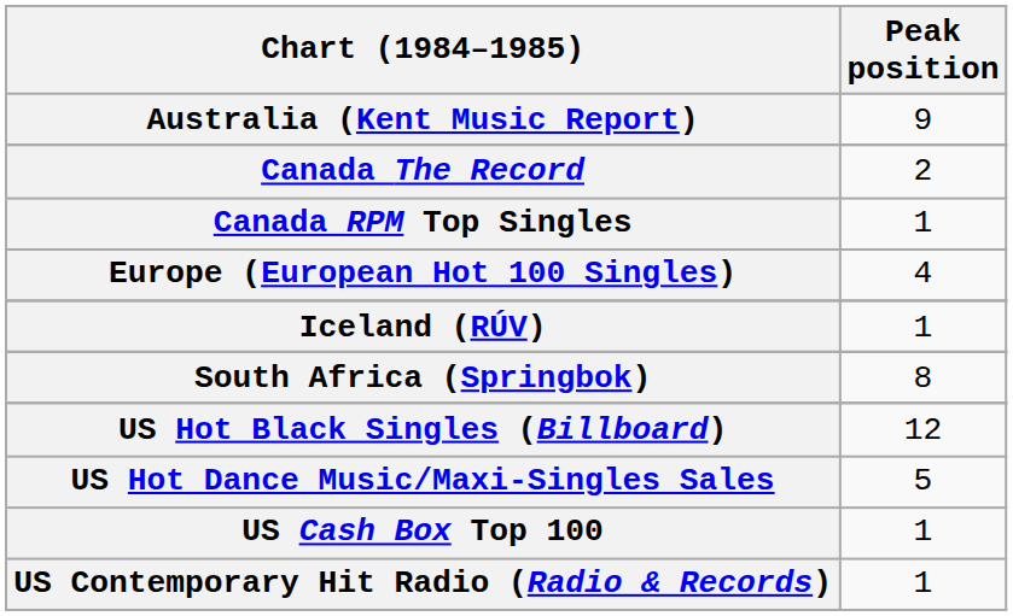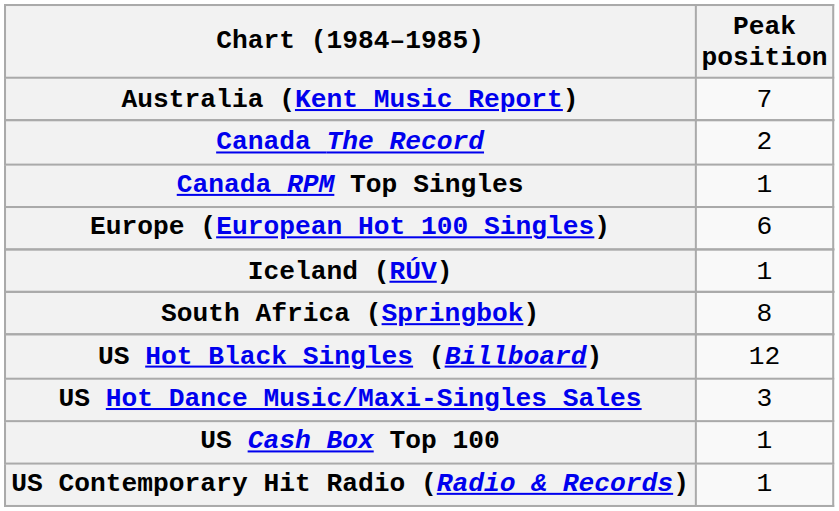Australia (Kent Music Report) | Peak position: 9 -> 7
Europe (European Hot 100 Singles) | Peak position: 4 -> 6
US Hot Dance Music/Maxi-Singles Sales | Peak position: 5 -> 3
